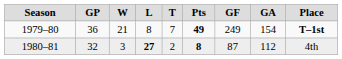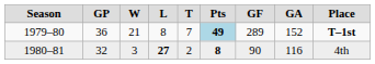1979–80 | column 6: no background -> lightblue background
1979–80 | column 7: 249 -> 289
1979–80 | column 8: 154 -> 152
1980–81 | column 7: 87 -> 90
1980–81 | column 8: 112 -> 116
